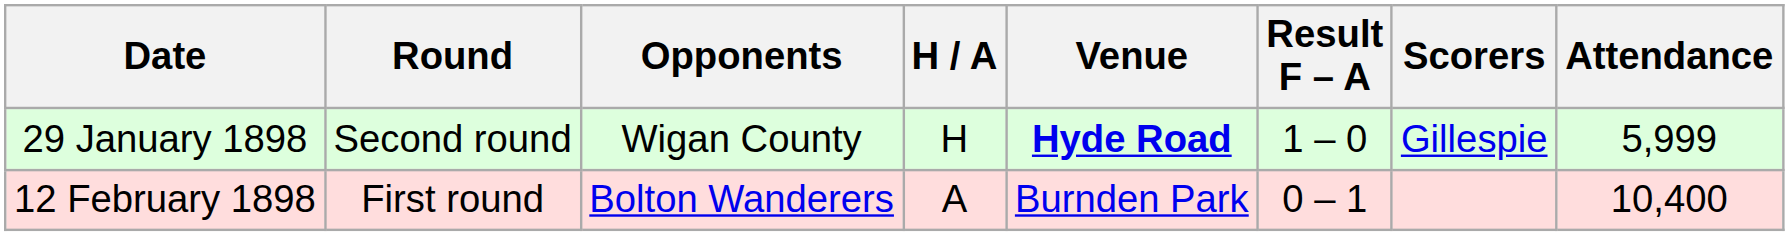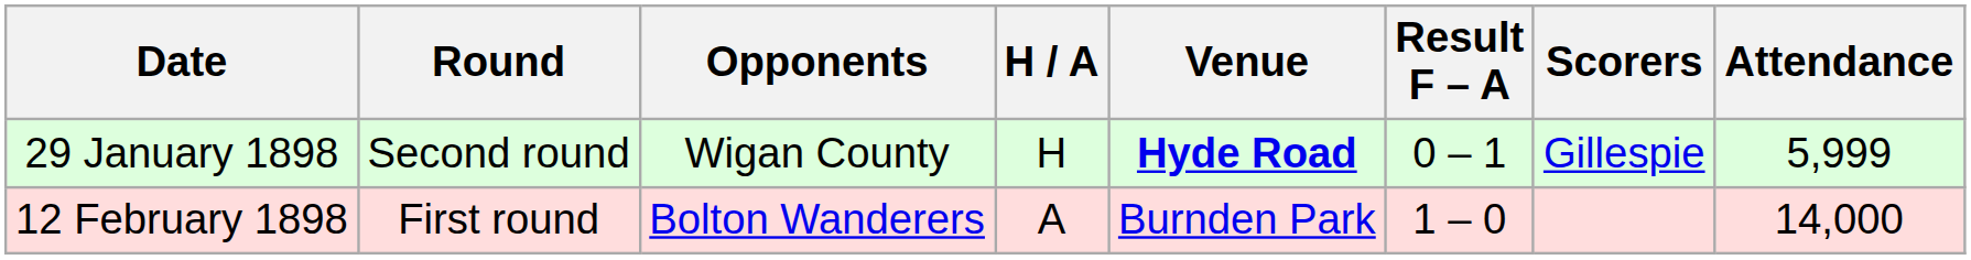29 January 1898 | Result F – A: 1 – 0 -> 0 – 1
12 February 1898 | Result F – A: 0 – 1 -> 1 – 0
12 February 1898 | Attendance: 10,400 -> 14,000
